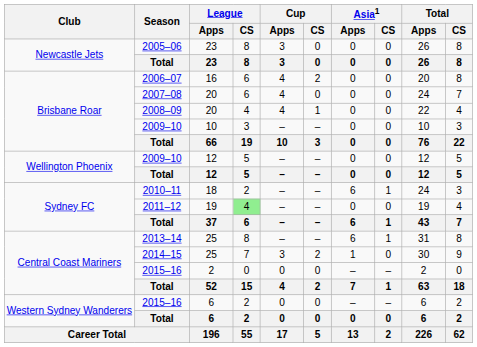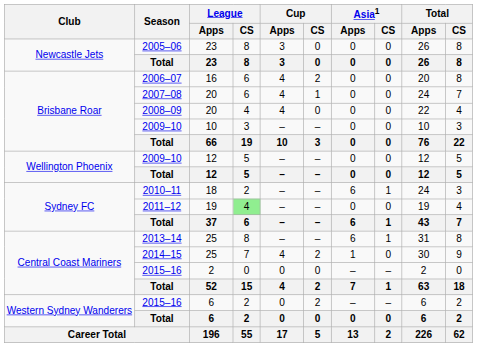2007–08 | Cup / CS: 0 -> 1
2008–09 | Cup / CS: 1 -> 0
2014–15 | Cup / Apps: 3 -> 4
2015–16 / 6 | Cup / CS: 0 -> 2
